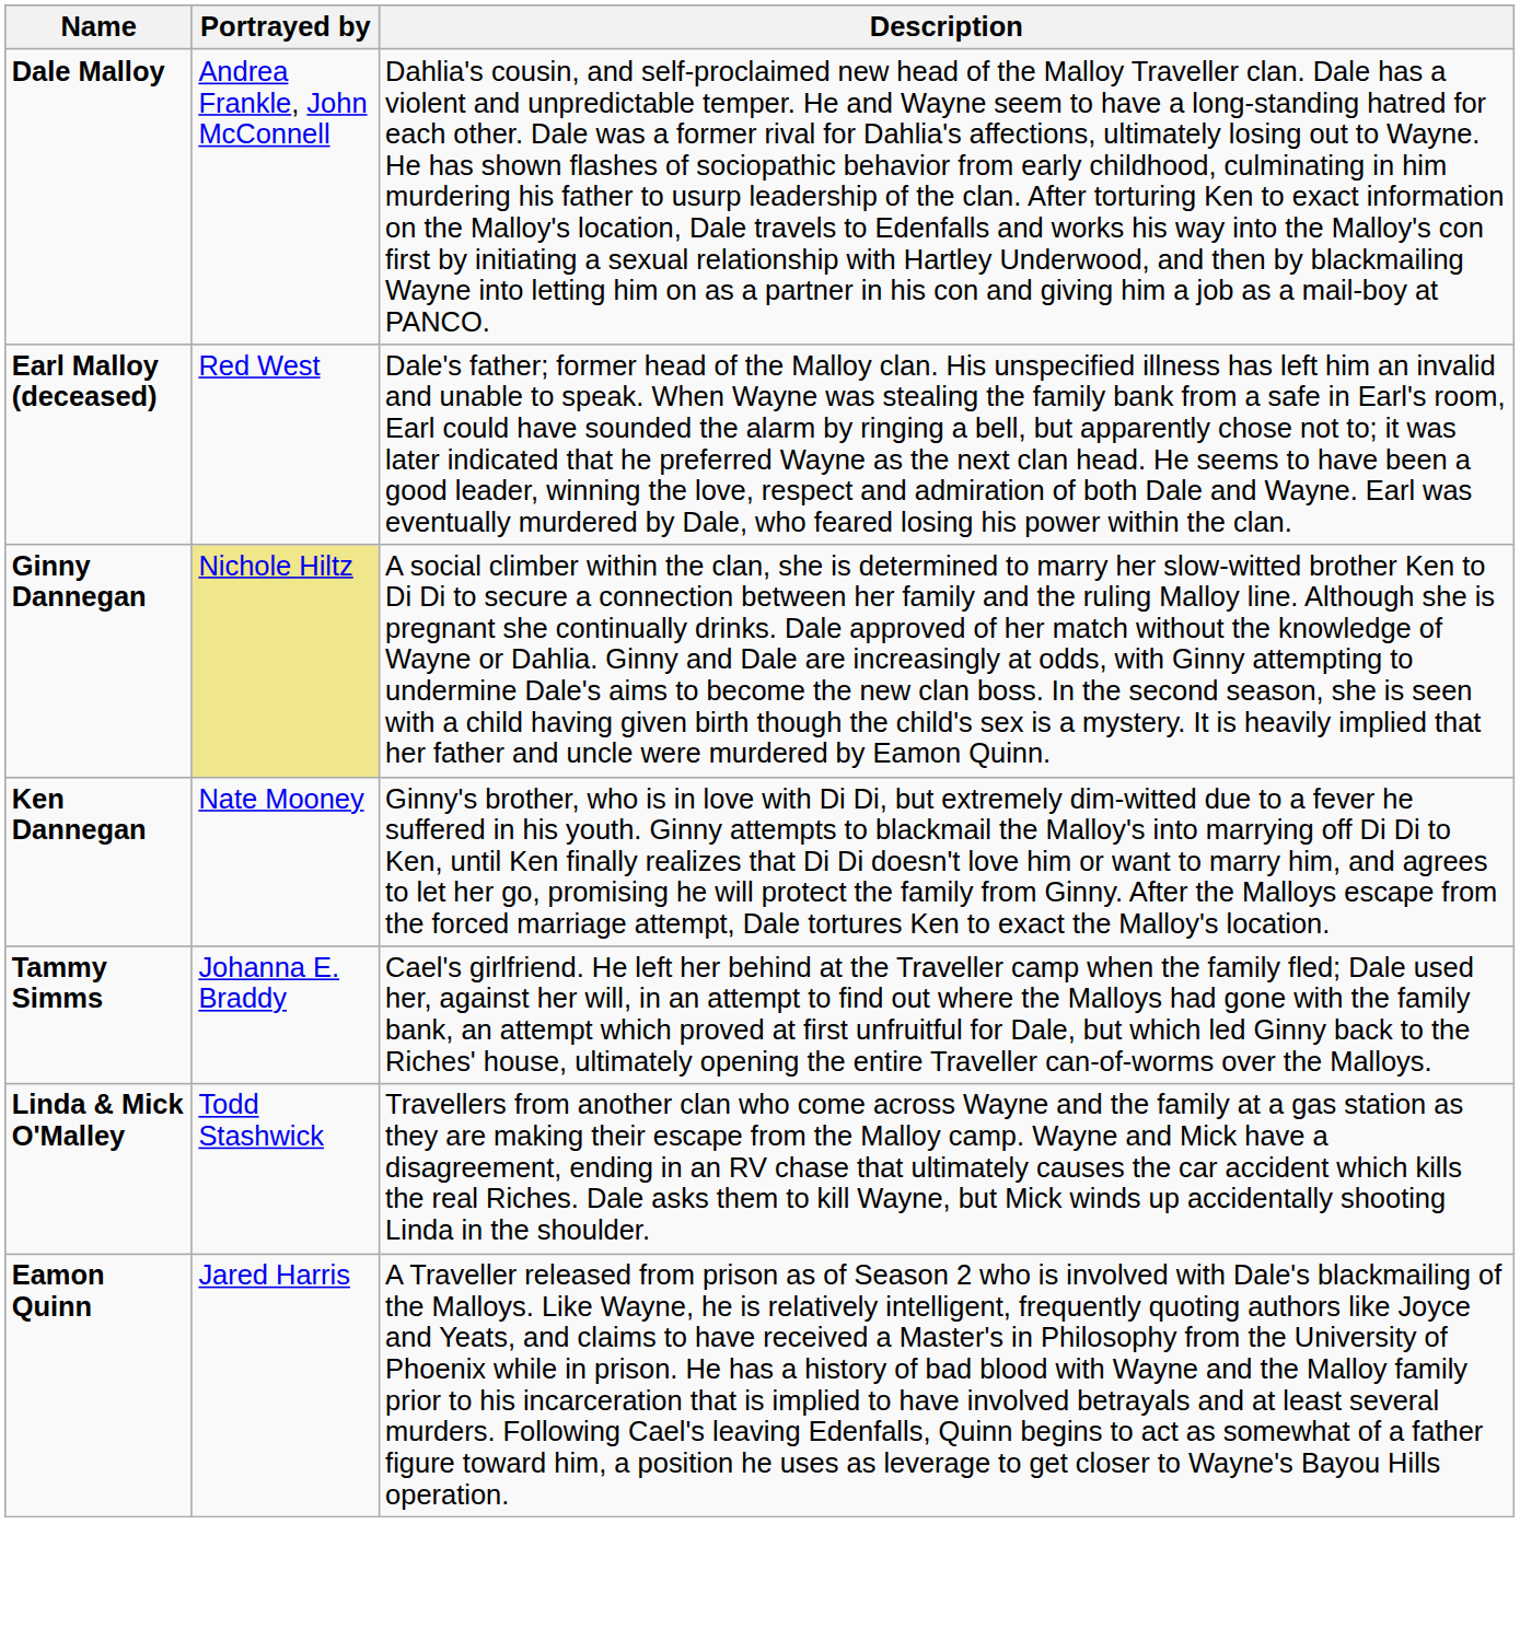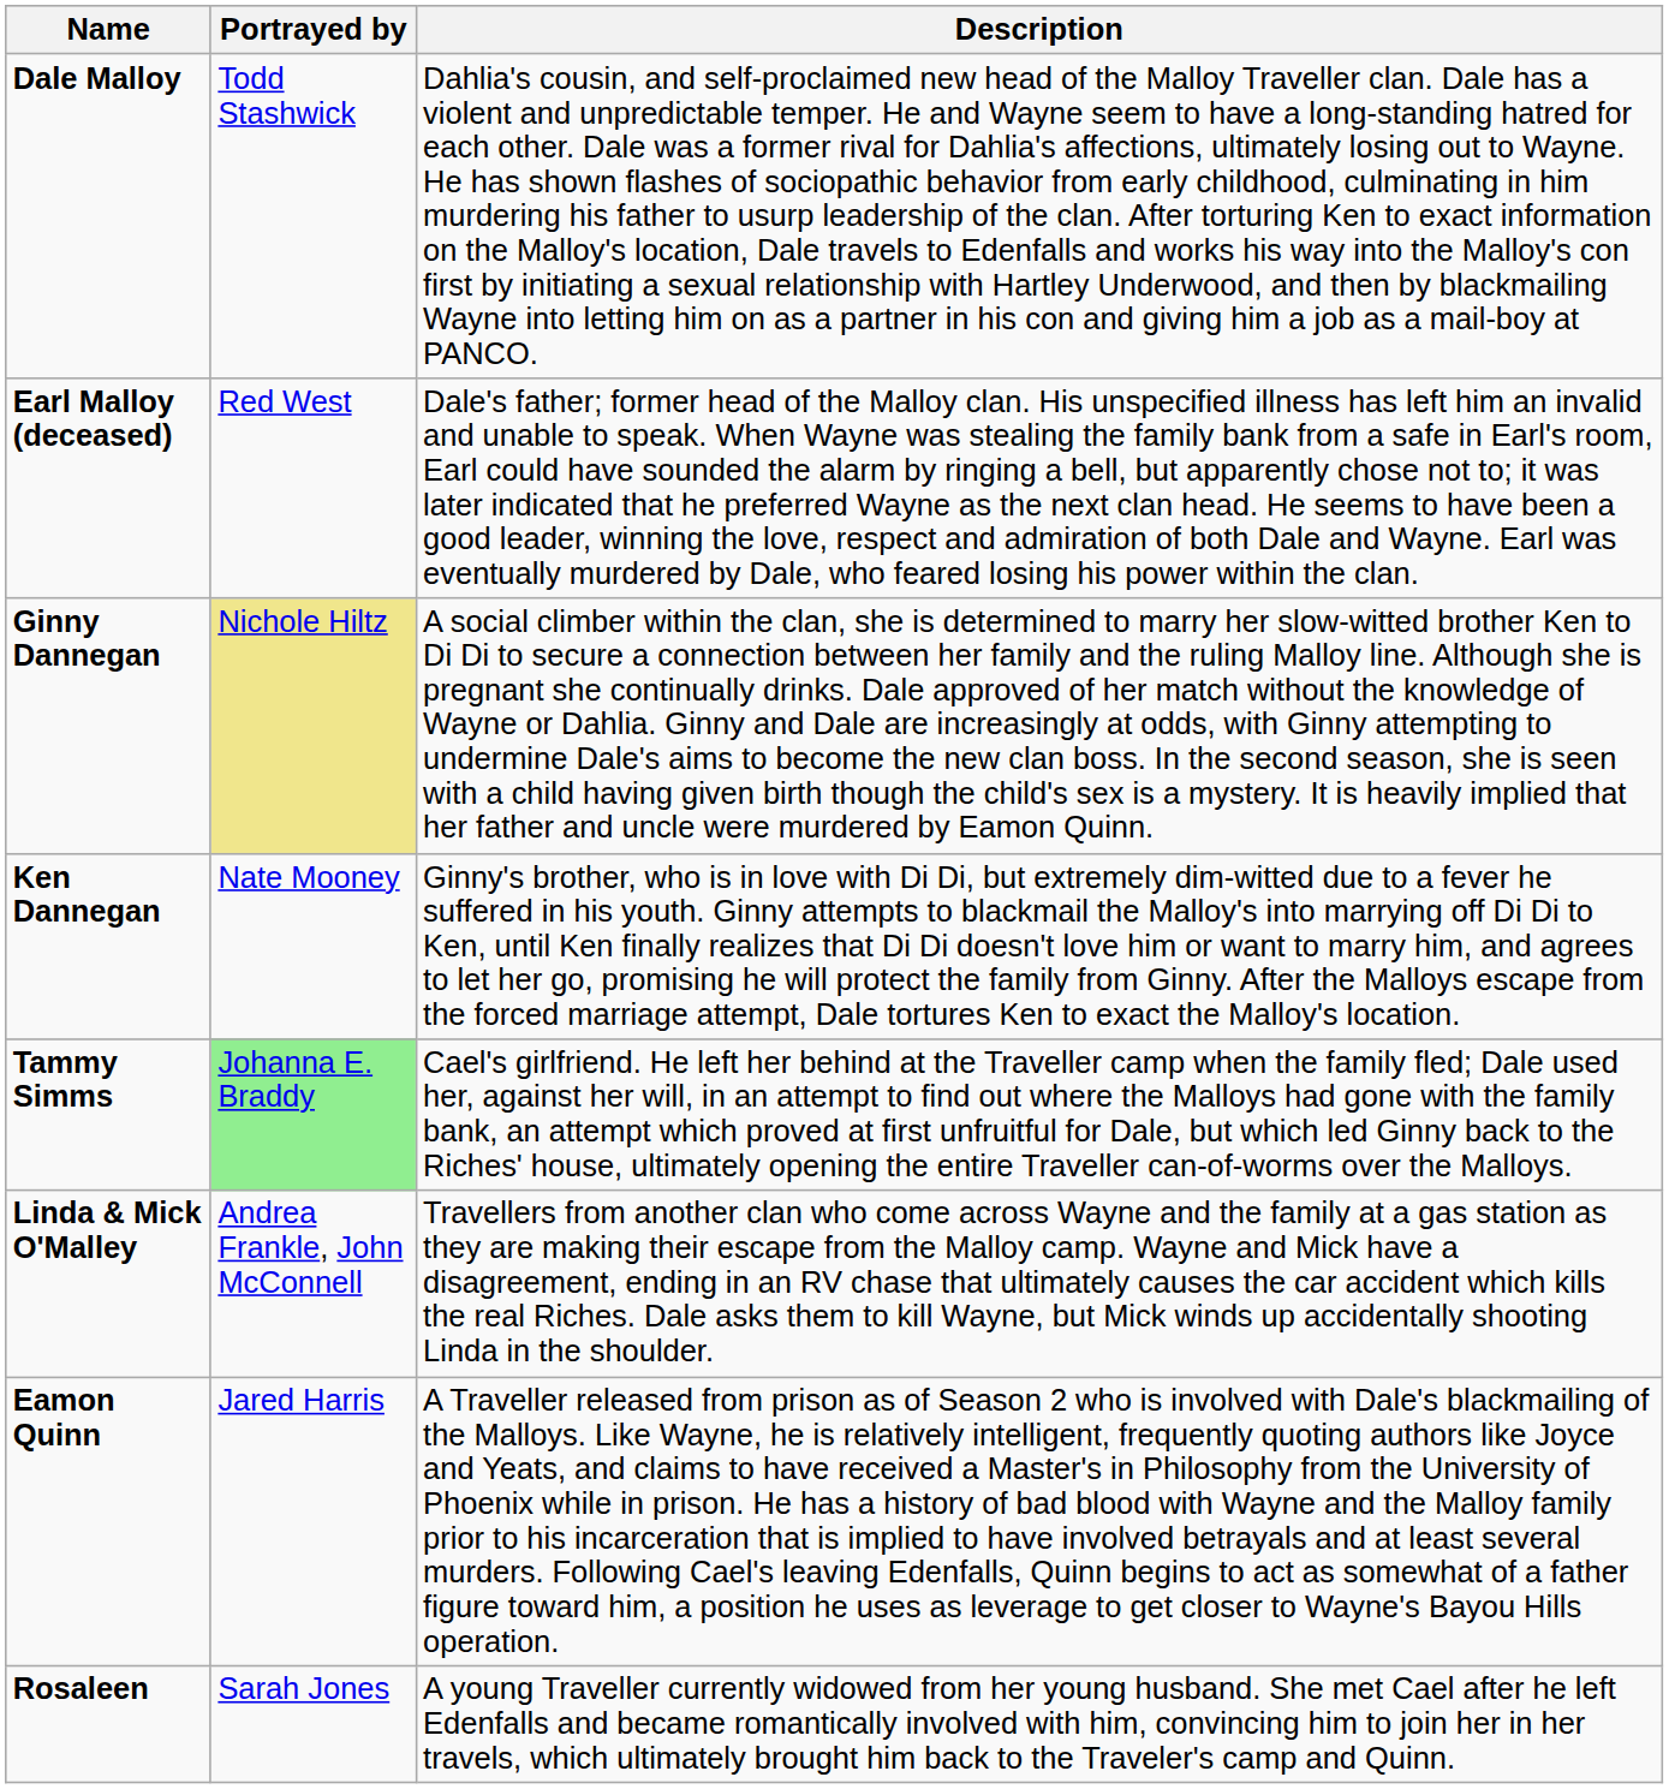Dale Malloy | Portrayed by: Andrea Frankle, John McConnell -> Todd Stashwick
Tammy Simms | Portrayed by: no background -> lightgreen background
Linda & Mick O'Malley | Portrayed by: Todd Stashwick -> Andrea Frankle, John McConnell
+ row: Rosaleen | Sarah Jones | A young Traveller currently widowed from her young husband. She met Cael after he left Edenfalls and became romantically involved with him, convincing him to join her in her travels, which ultimately brought him back to the Traveler's camp and Quinn.
